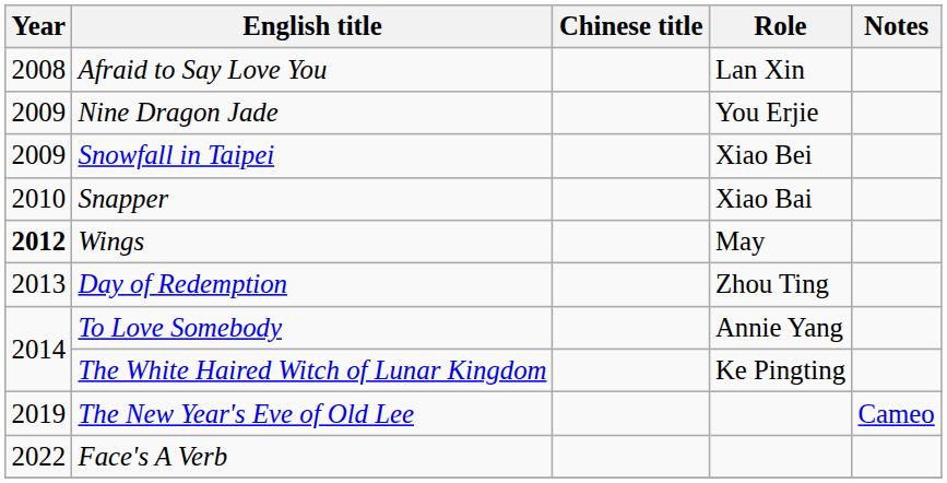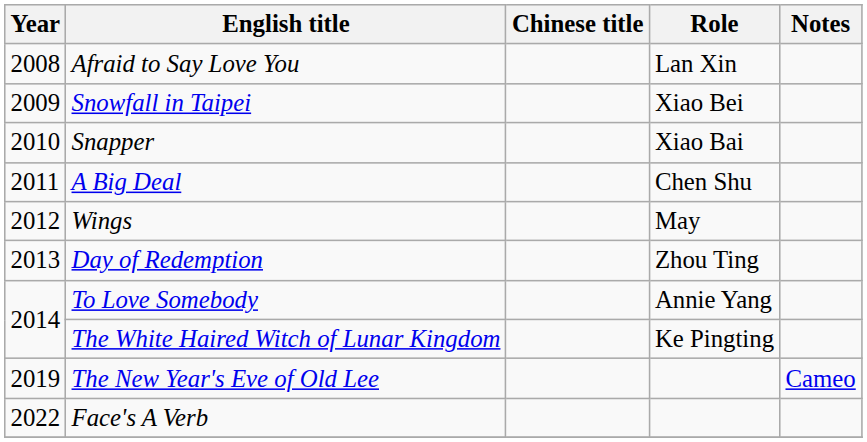- row: 2009 | Nine Dragon Jade | You Erjie
+ row: 2011 | A Big Deal | Chen Shu
Wings | Year: bold -> normal
